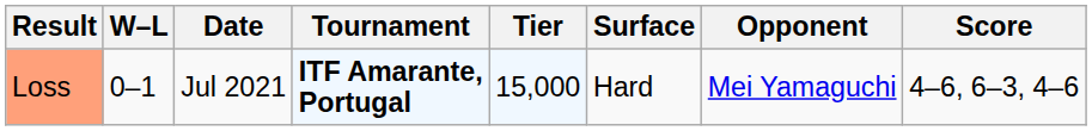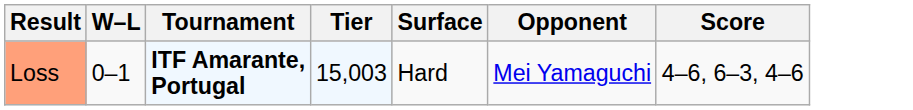- column: Date | Jul 2021
Loss | Tier: 15,000 -> 15,003
